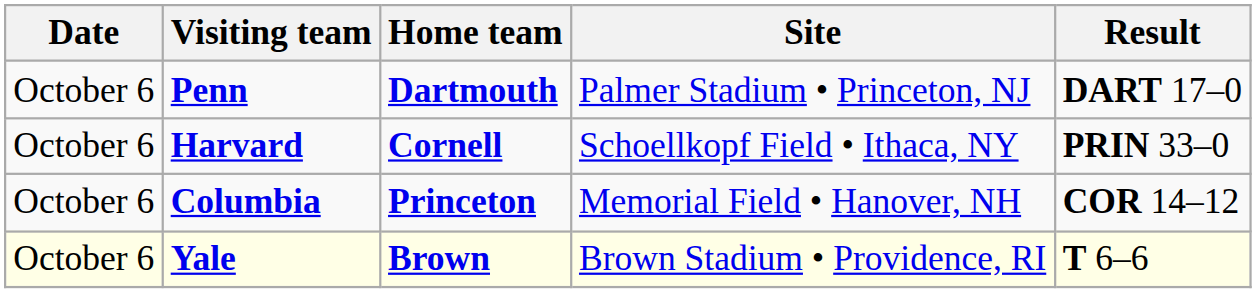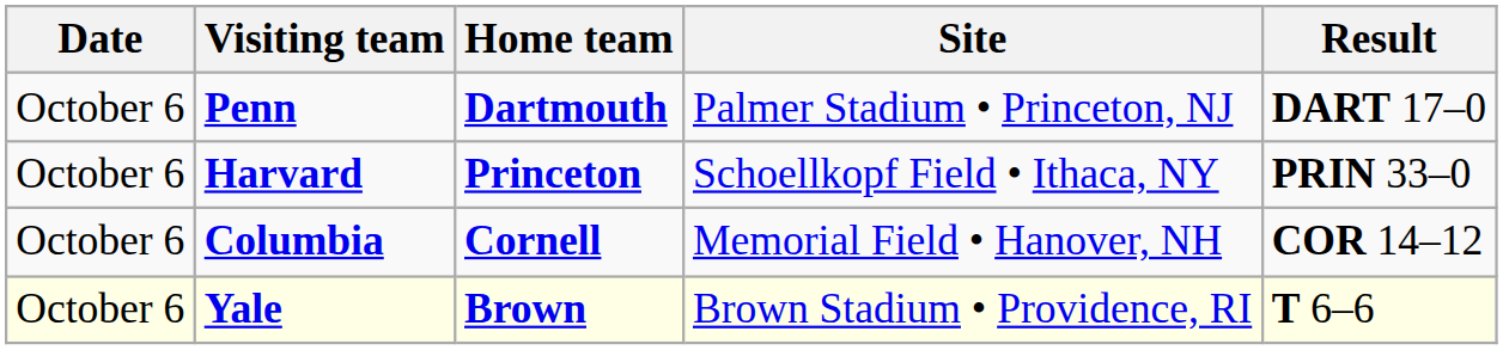Harvard | Home team: Cornell -> Princeton
Columbia | Home team: Princeton -> Cornell
